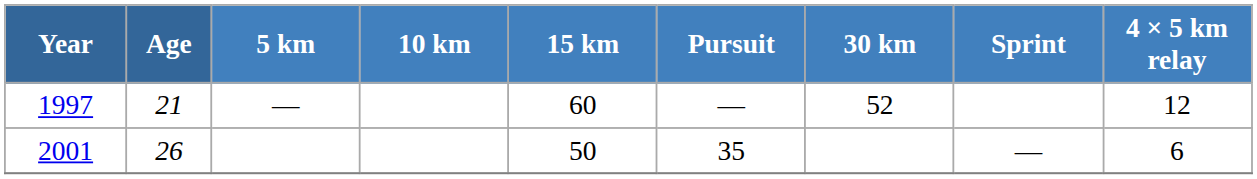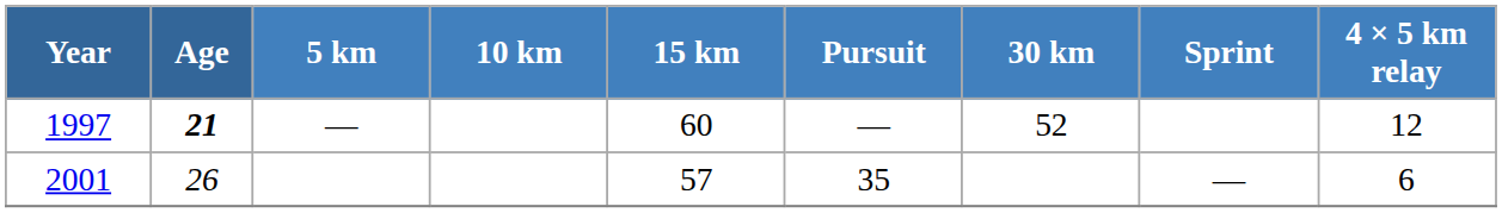1997 | Age: normal -> bold
2001 | 15 km: 50 -> 57
